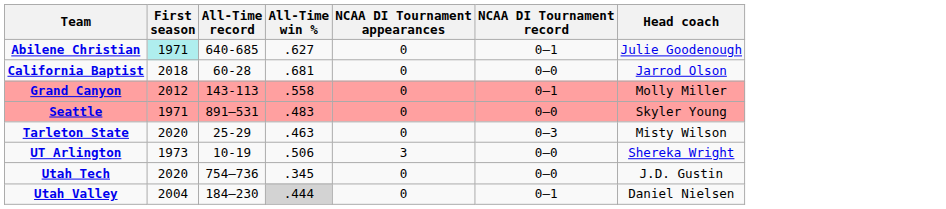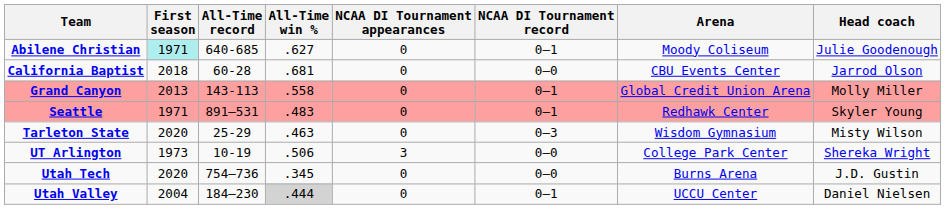+ column: Arena | Moody Coliseum | CBU Events Center | Global Credit Union Arena | Redhawk Center | Wisdom Gymnasium | College Park Center | Burns Arena | UCCU Center
Grand Canyon | First season: 2012 -> 2013
Seattle | NCAA DI Tournament record: 0–0 -> 0–1
